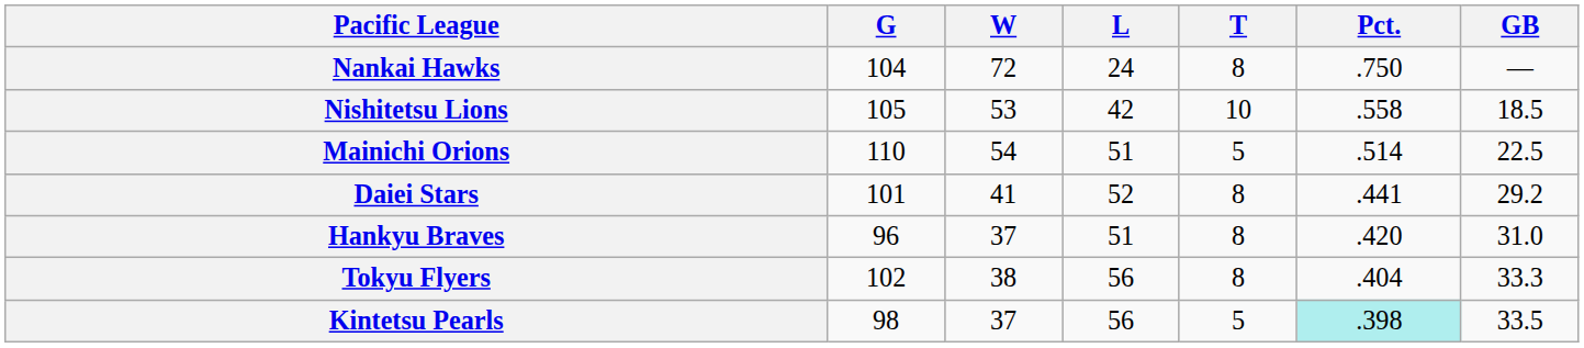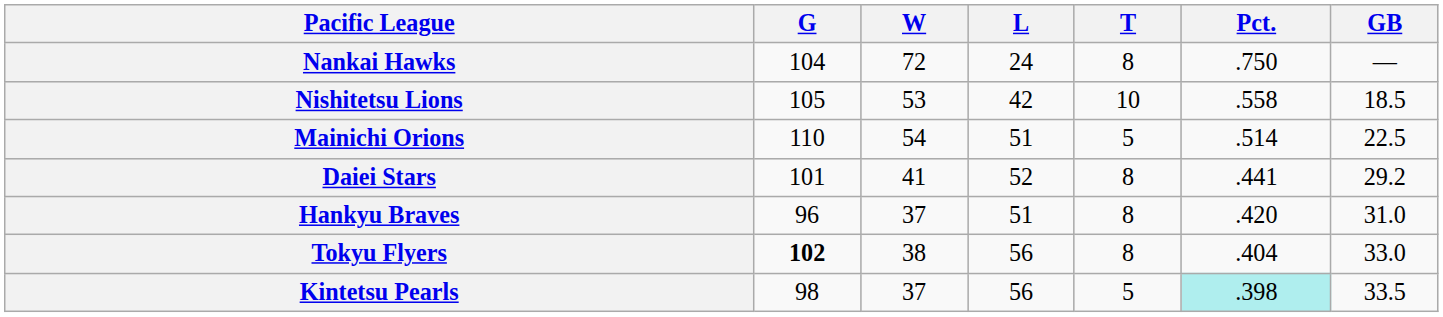Tokyu Flyers | G: normal -> bold
Tokyu Flyers | GB: 33.3 -> 33.0
